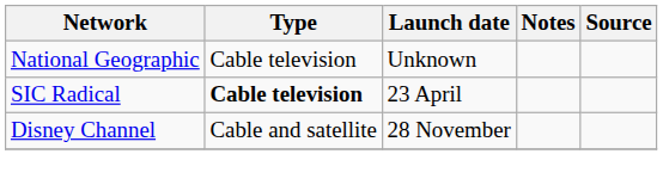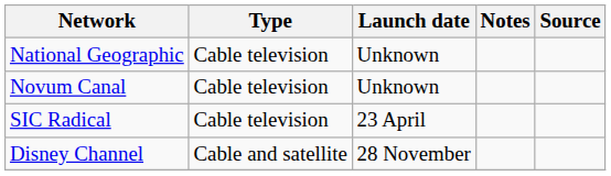+ row: Novum Canal | Cable television | Unknown
SIC Radical | Type: bold -> normal
